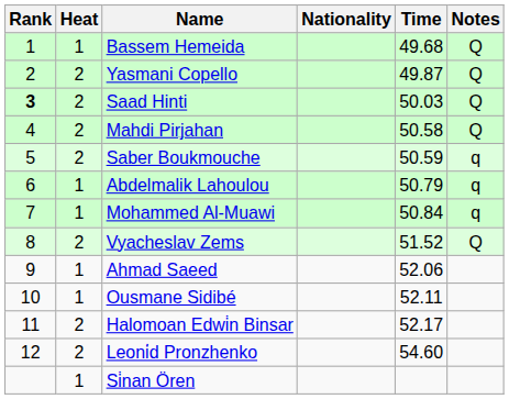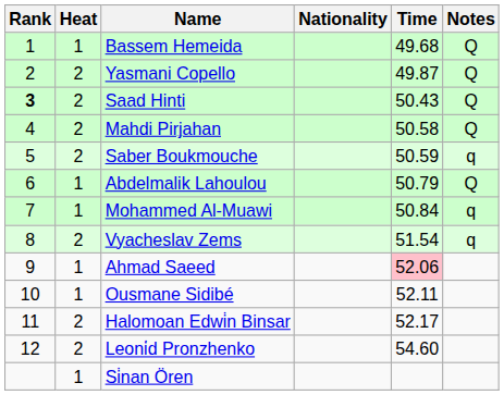Saad Hinti | Time: 50.03 -> 50.43
Abdelmalik Lahoulou | Notes: q -> Q
Vyacheslav Zems | Time: 51.52 -> 51.54
Vyacheslav Zems | Notes: Q -> q
Ahmad Saeed | Time: no background -> pink background
